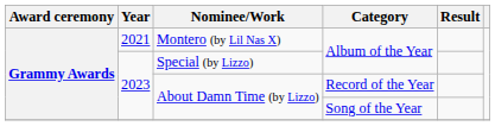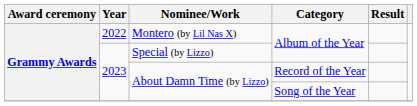Montero (by Lil Nas X) | Year: 2021 -> 2022
